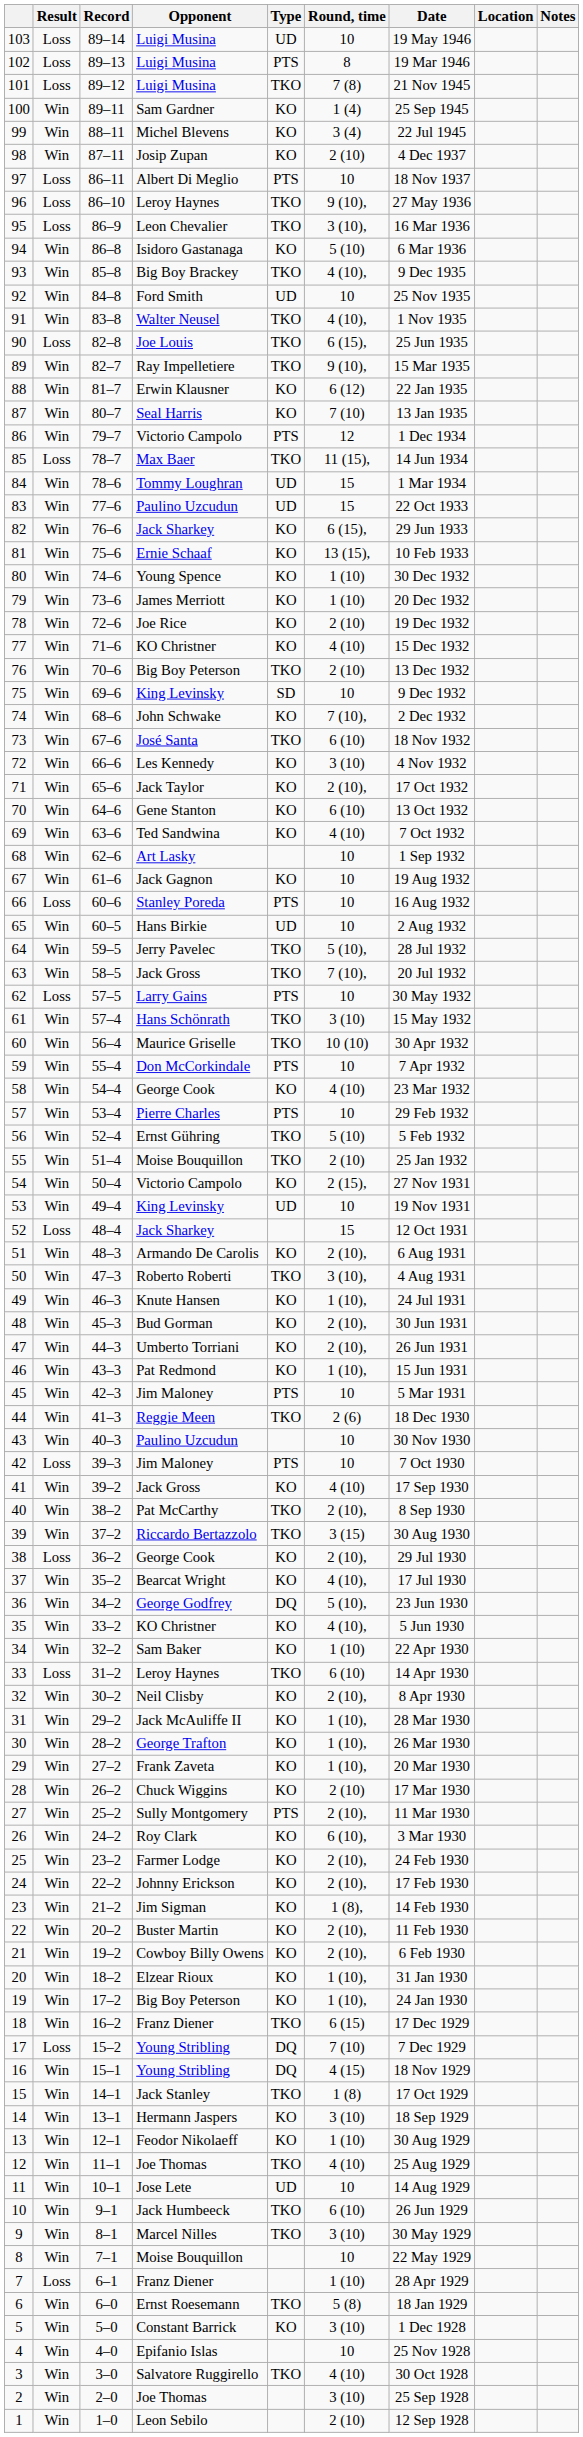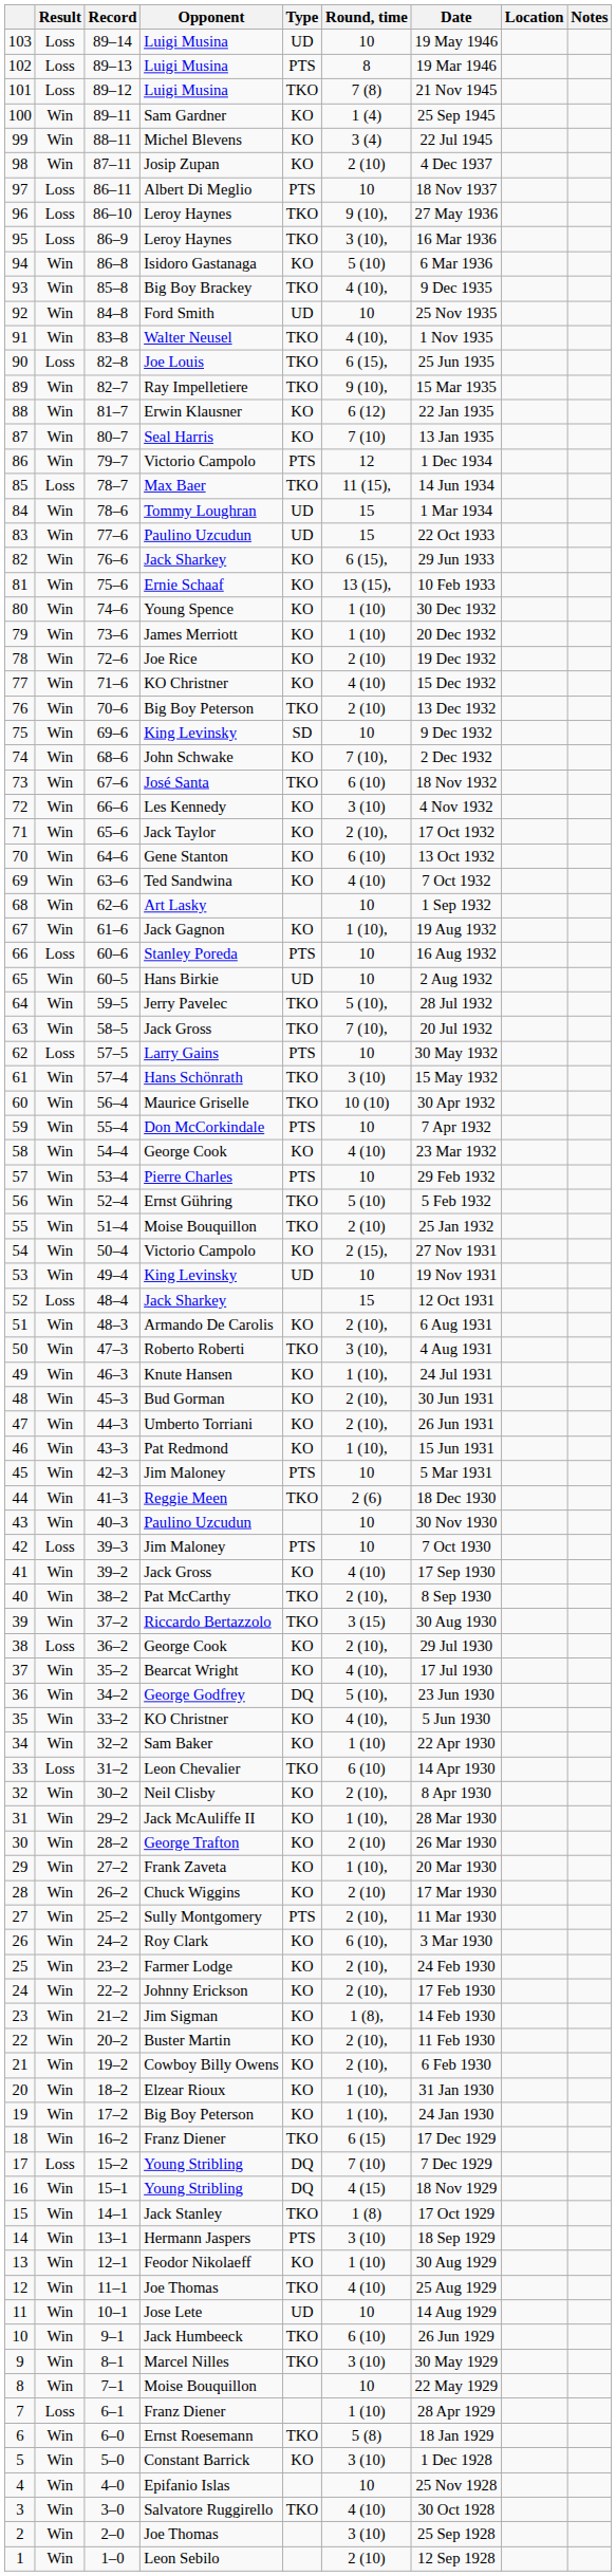95 | Opponent: Leon Chevalier -> Leroy Haynes
67 | Round, time: 10 -> 1 (10),
33 | Opponent: Leroy Haynes -> Leon Chevalier
30 | Round, time: 1 (10), -> 2 (10)
14 | Type: KO -> PTS
